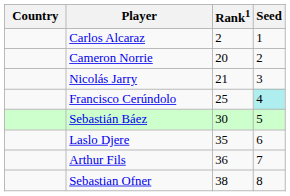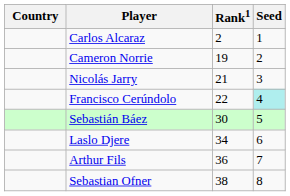Cameron Norrie | Rank1: 20 -> 19
Francisco Cerúndolo | Rank1: 25 -> 22
Laslo Djere | Rank1: 35 -> 34
